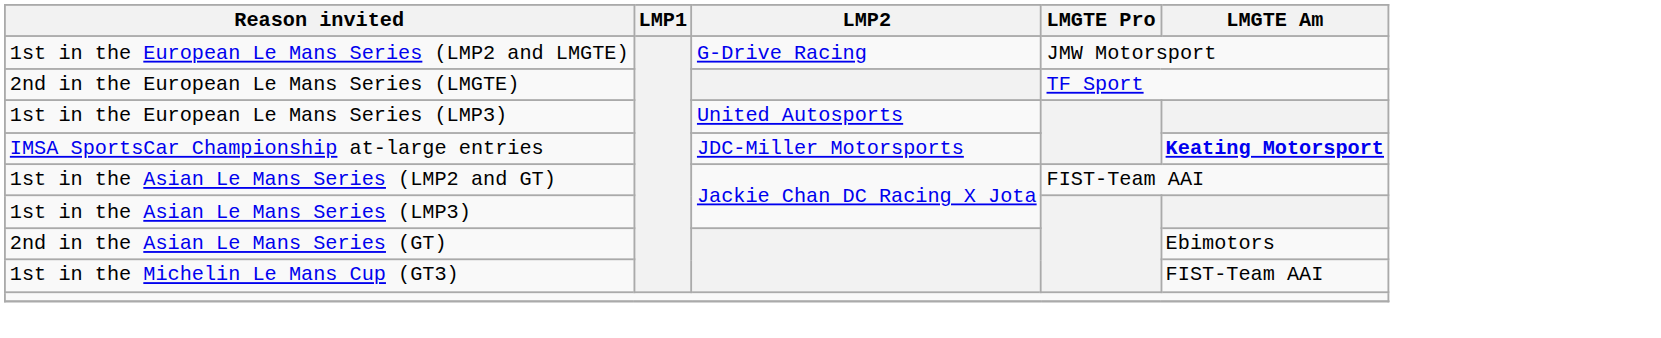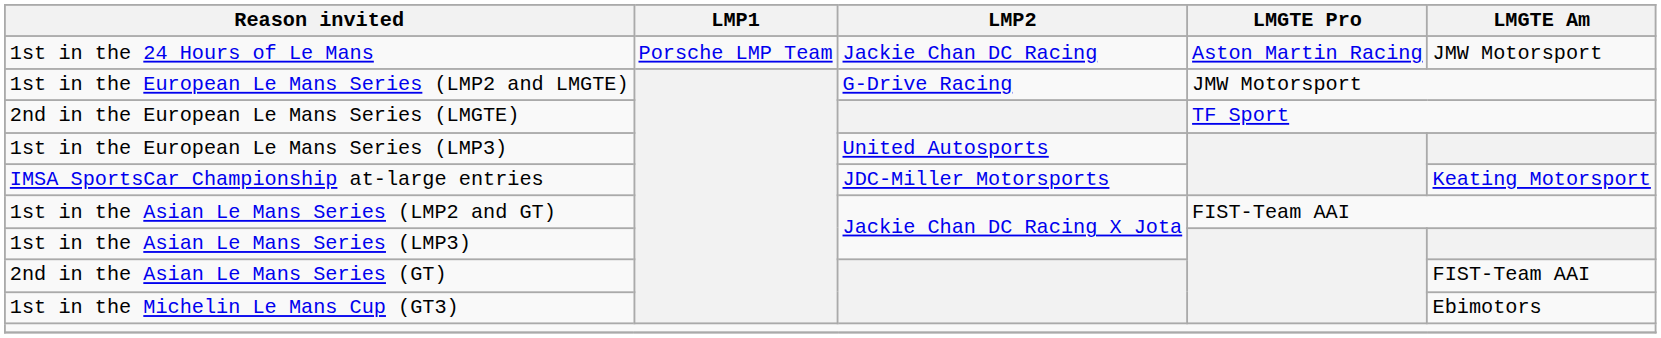+ row: 1st in the 24 Hours of Le Mans | Porsche LMP Team | Jackie Chan DC Racing | Aston Martin Racing | JMW Motorsport
IMSA SportsCar Championship at-large entries | LMGTE Am: bold -> normal
2nd in the Asian Le Mans Series (GT) | LMGTE Am: Ebimotors -> FIST-Team AAI
1st in the Michelin Le Mans Cup (GT3) | LMGTE Am: FIST-Team AAI -> Ebimotors
